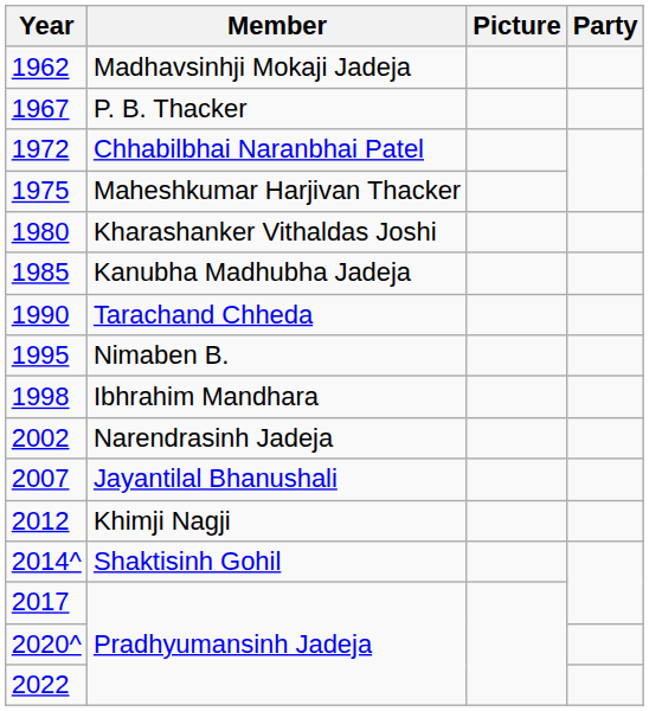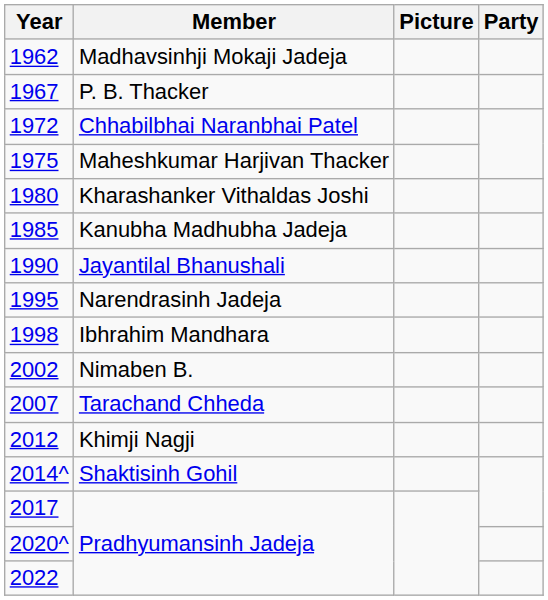1990 | Member: Tarachand Chheda -> Jayantilal Bhanushali
1995 | Member: Nimaben B. -> Narendrasinh Jadeja
2002 | Member: Narendrasinh Jadeja -> Nimaben B.
2007 | Member: Jayantilal Bhanushali -> Tarachand Chheda
